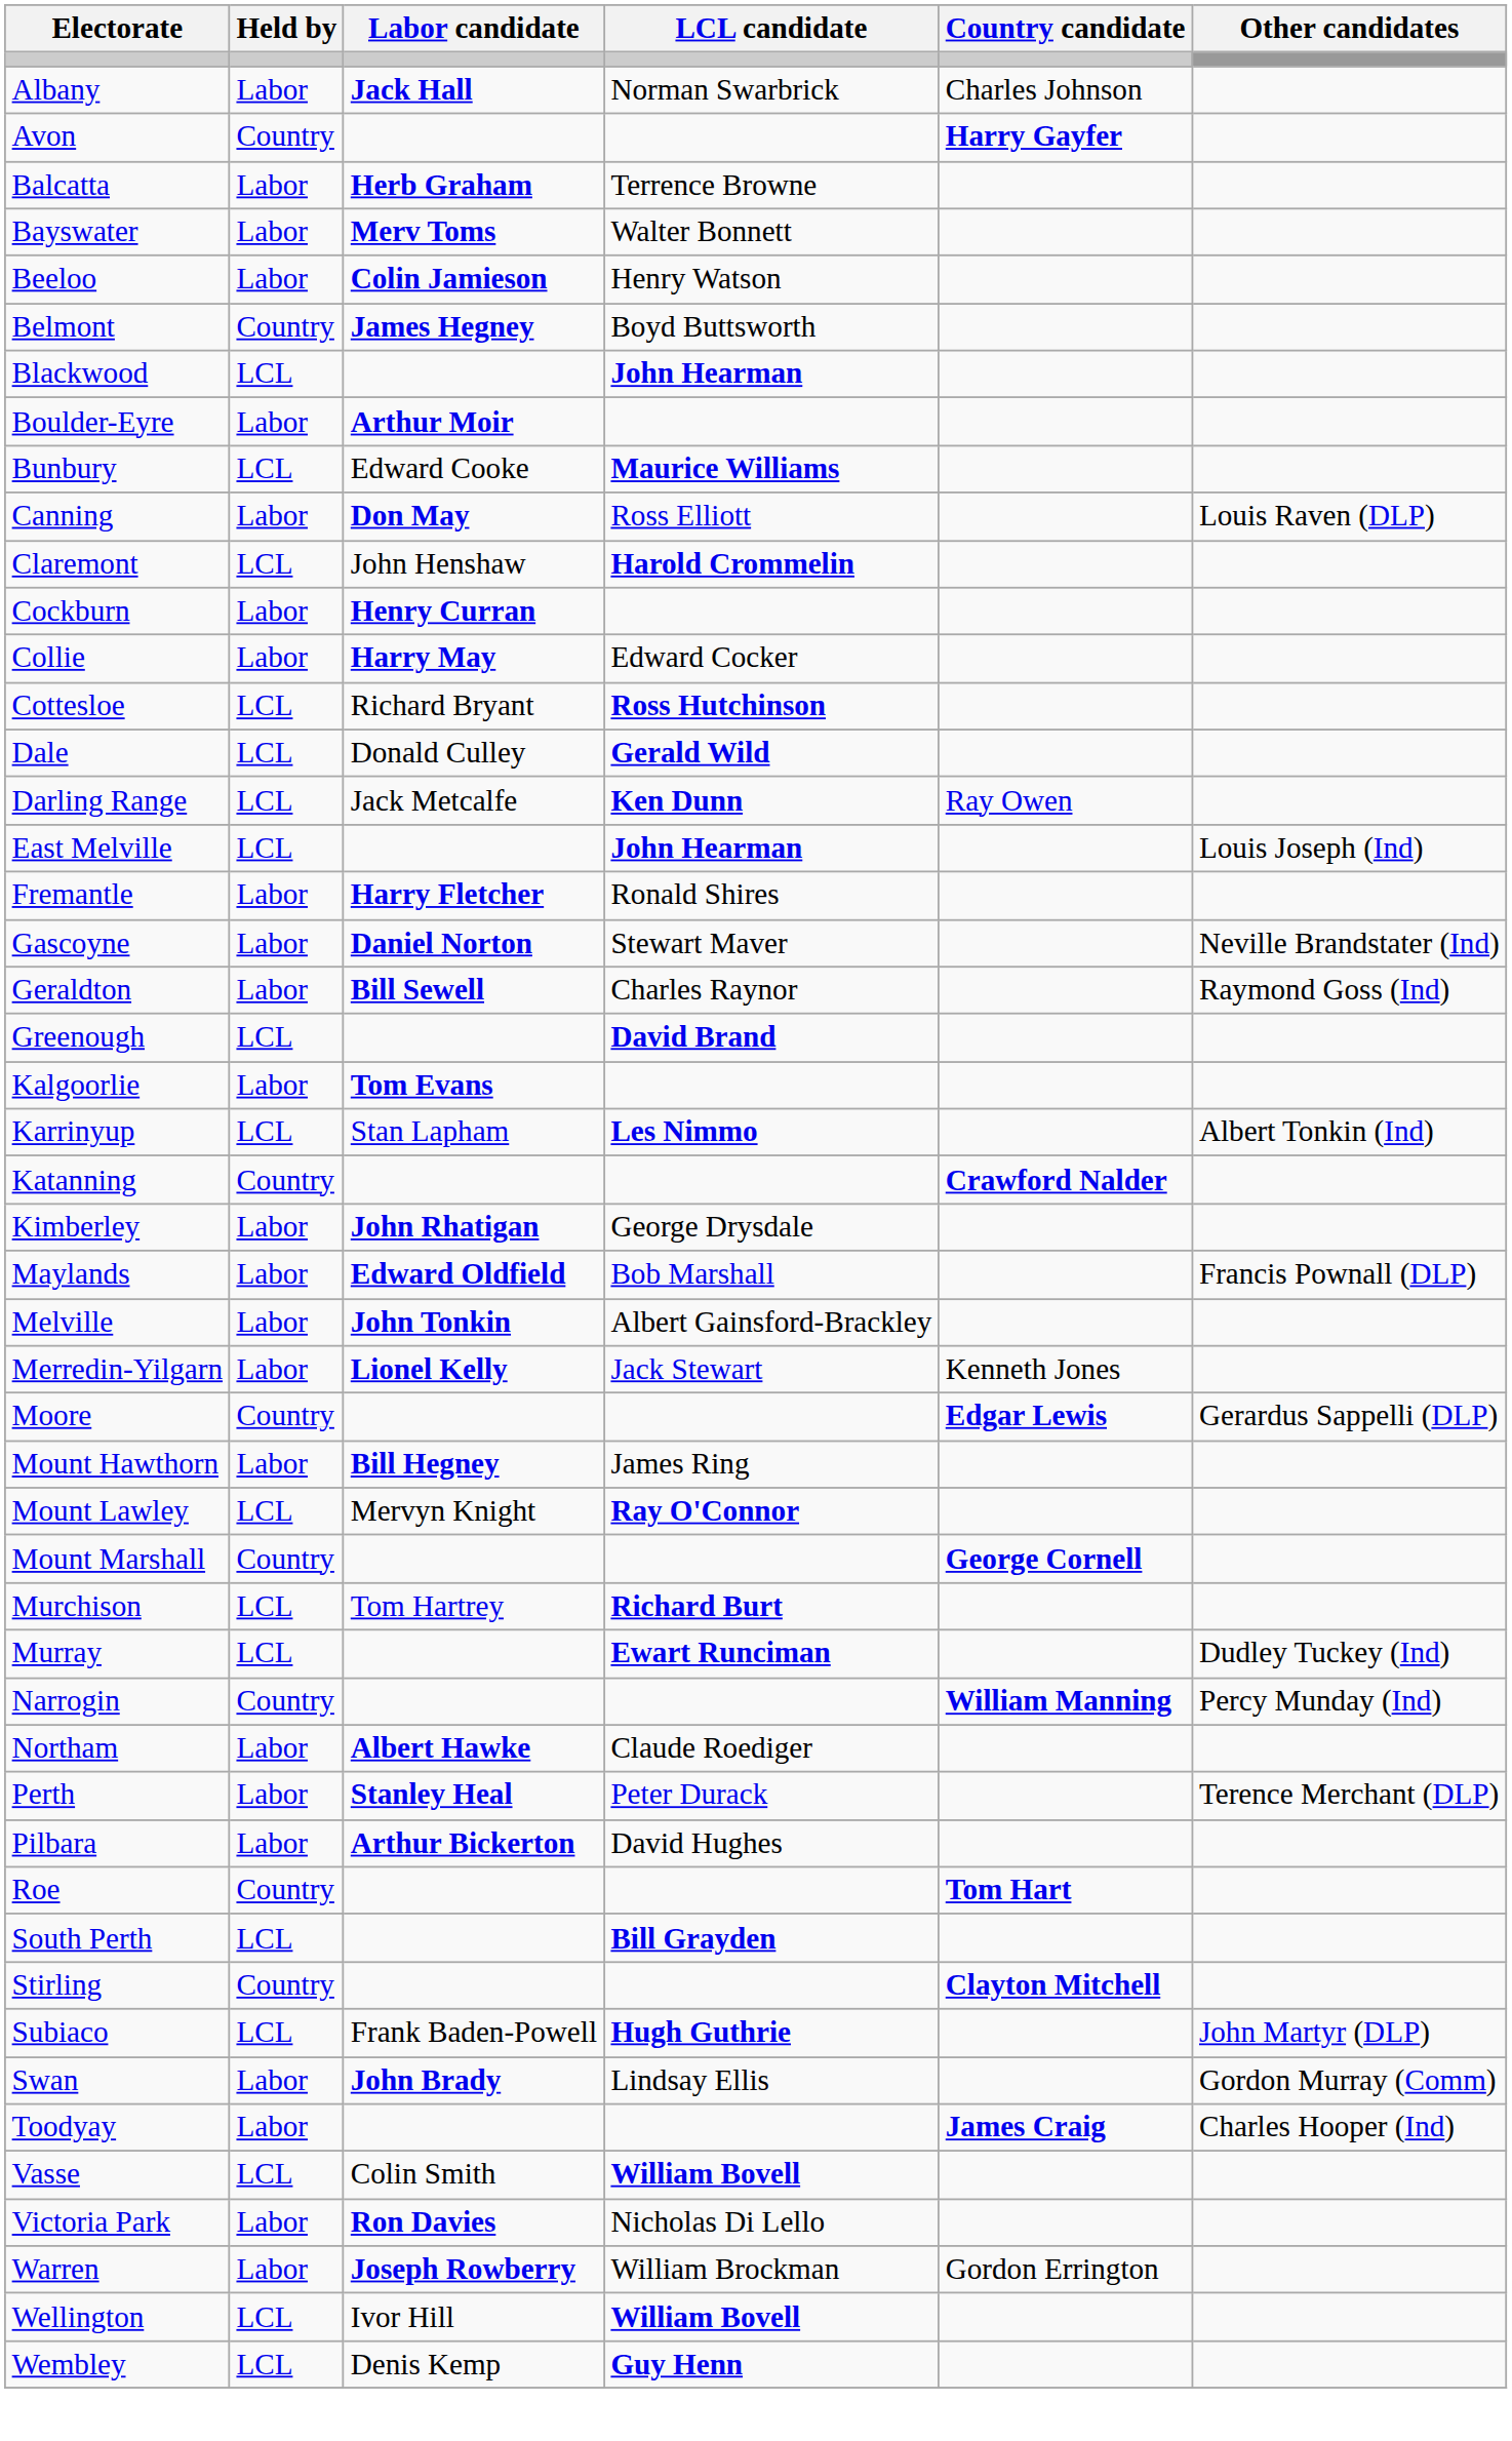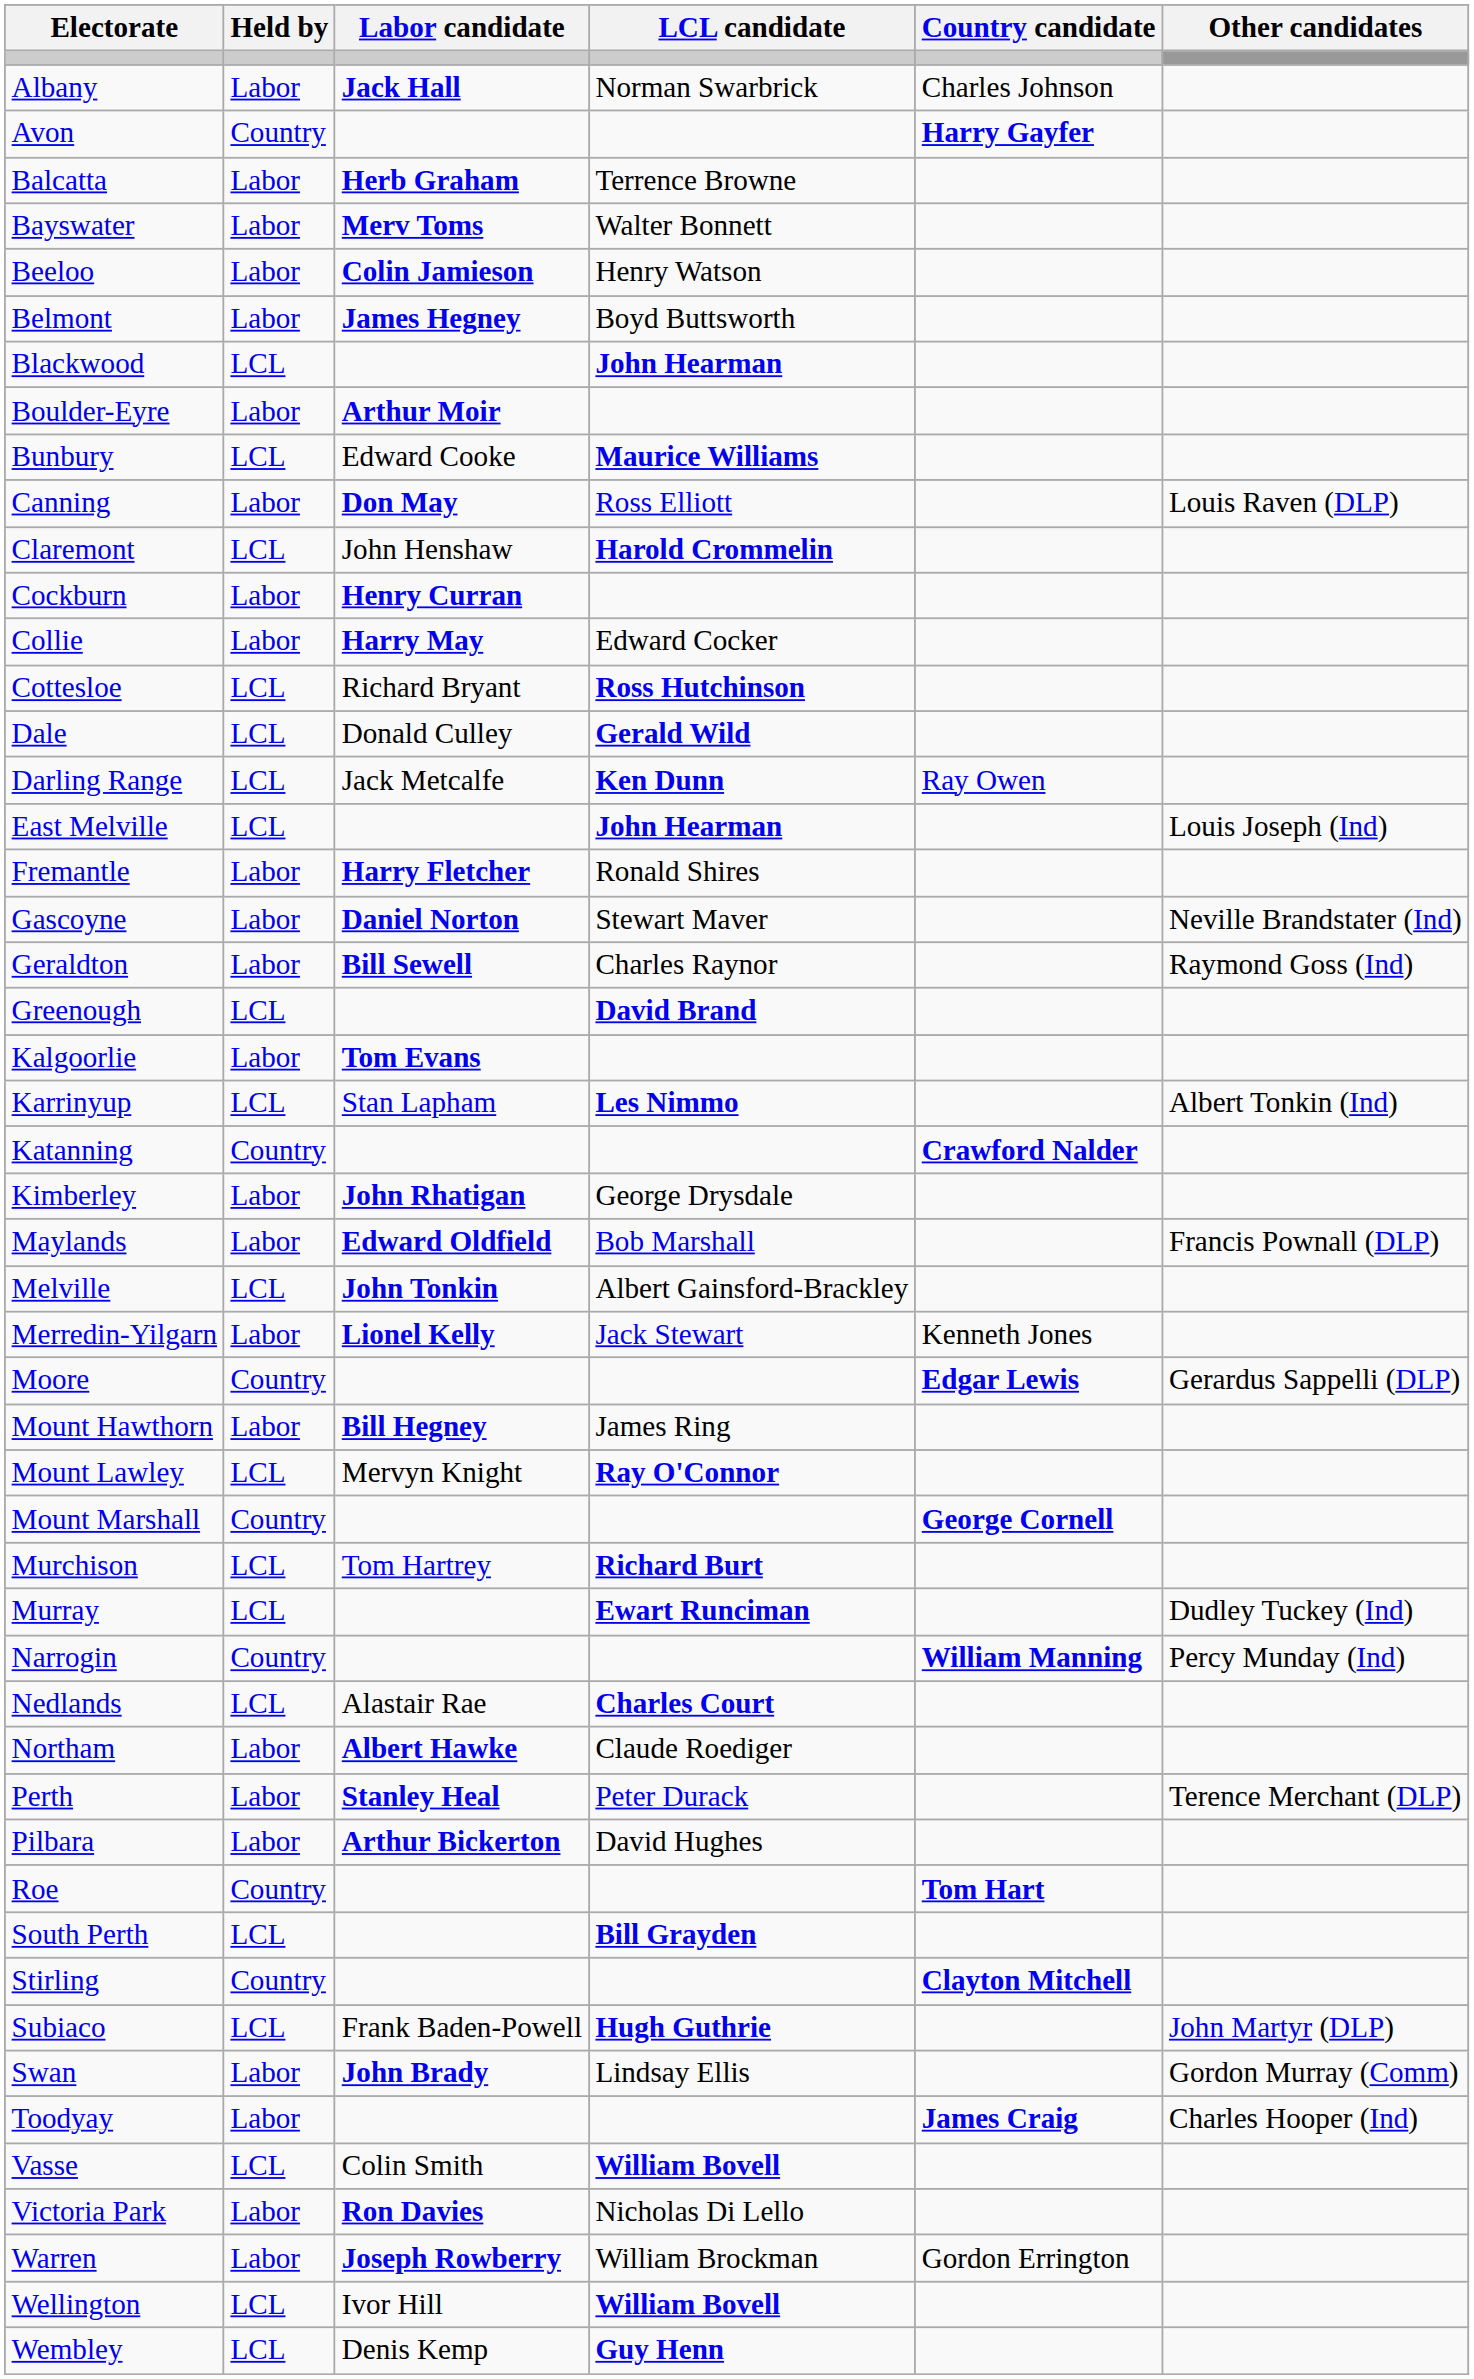Belmont | Held by: Country -> Labor
Melville | Held by: Labor -> LCL
+ row: Nedlands | LCL | Alastair Rae | Charles Court
